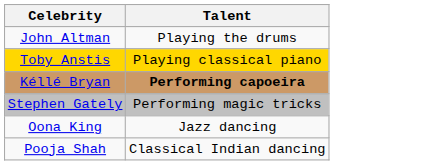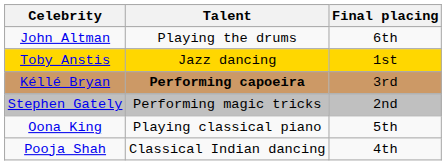+ column: Final placing | 6th | 1st | 3rd | 2nd | 5th | 4th
Toby Anstis | Talent: Playing classical piano -> Jazz dancing
Oona King | Talent: Jazz dancing -> Playing classical piano
